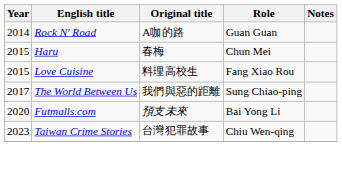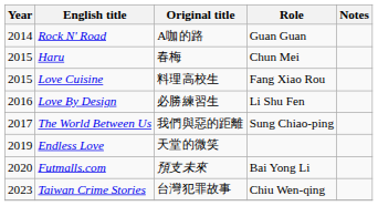+ row: 2016 | Love By Design | 必勝練習生 | Li Shu Fen
+ row: 2019 | Endless Love | 天堂的微笑
